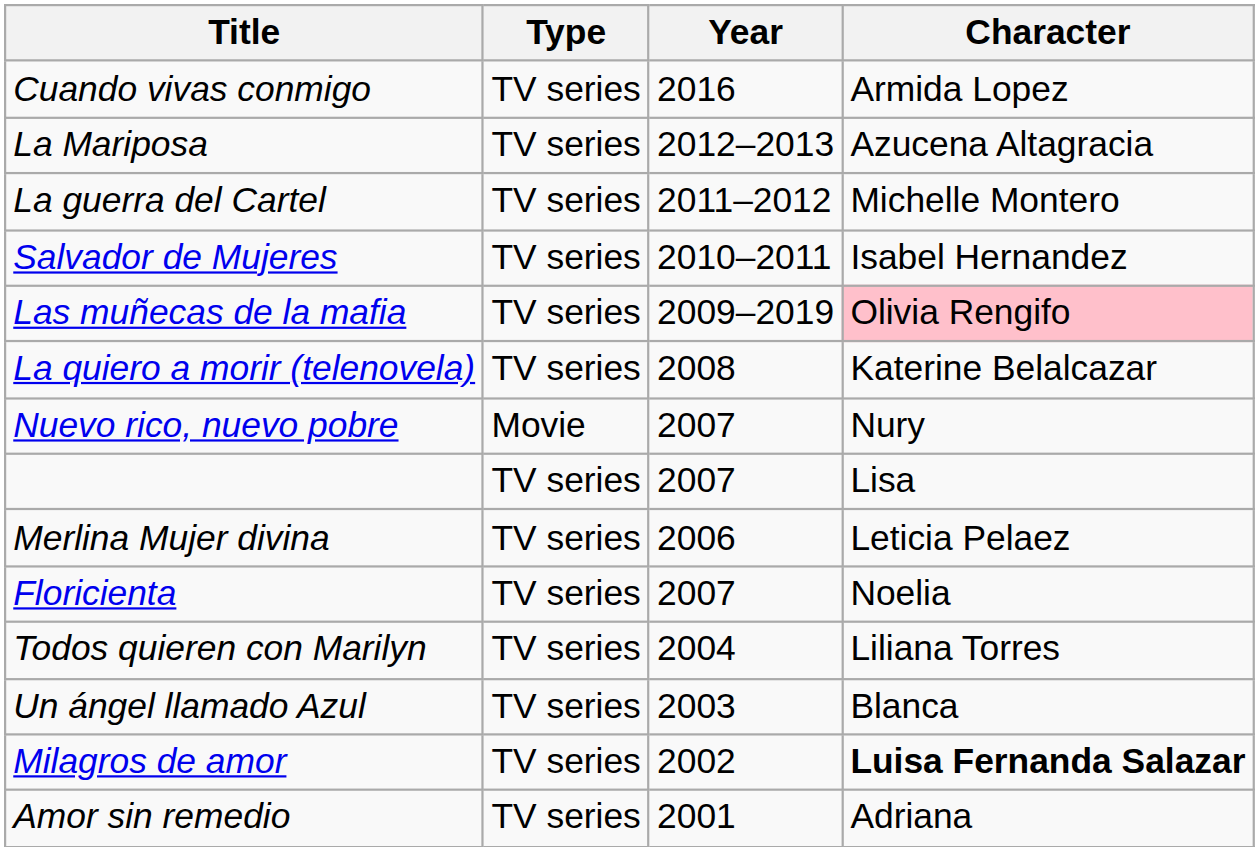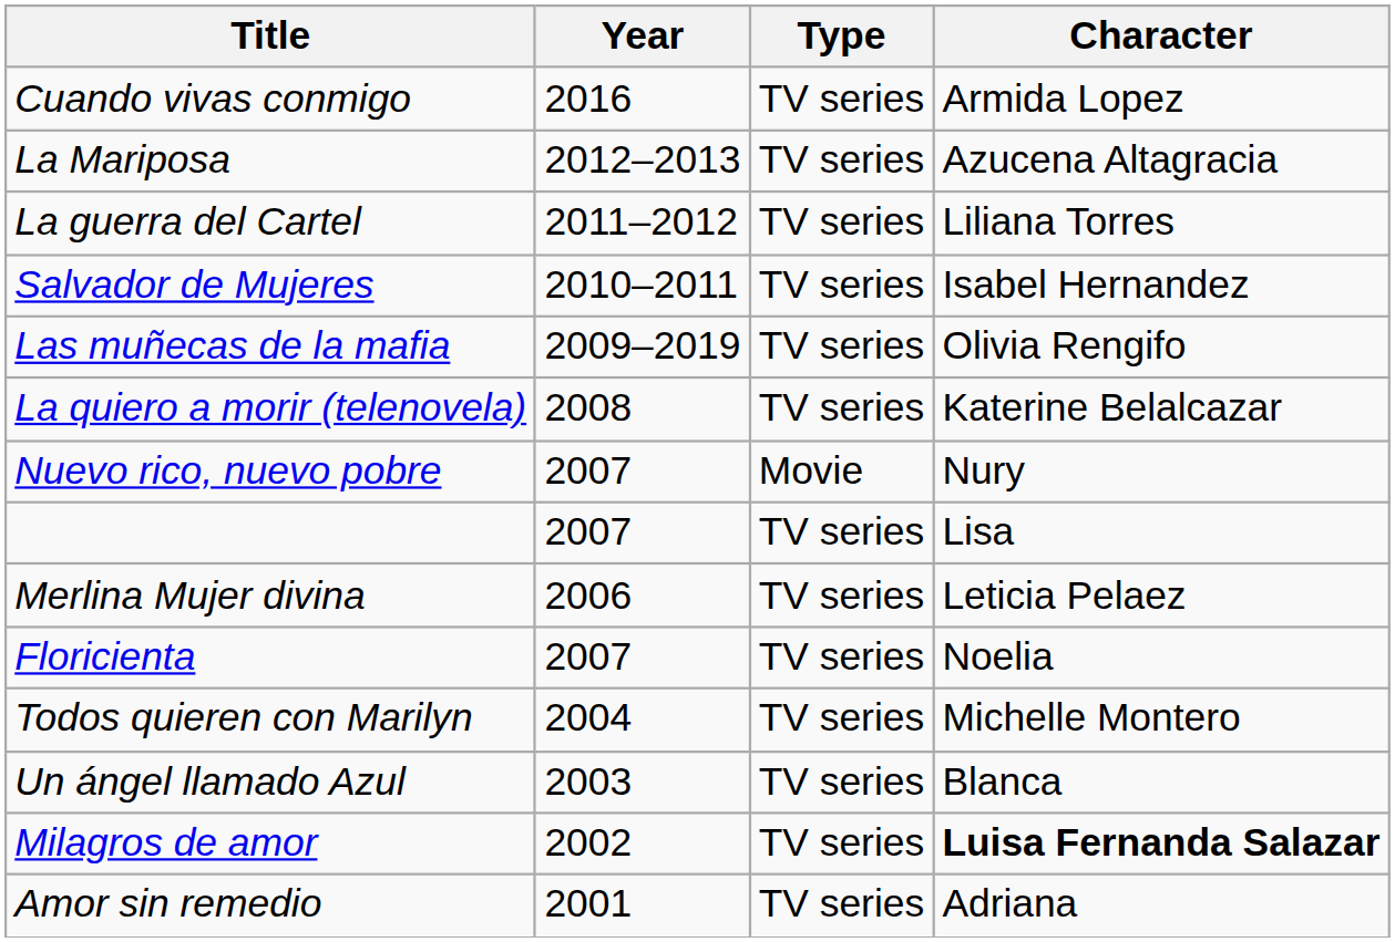columns swapped: Year <-> Type
La guerra del Cartel | Character: Michelle Montero -> Liliana Torres
Las muñecas de la mafia | Character: pink background -> no background
Todos quieren con Marilyn | Character: Liliana Torres -> Michelle Montero
